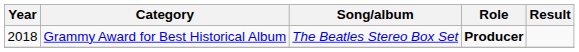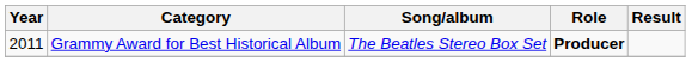Grammy Award for Best Historical Album | Year: 2018 -> 2011
